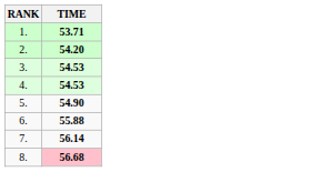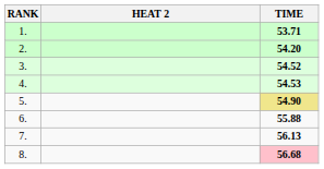+ column: HEAT 2
3. | TIME: 54.53 -> 54.52
5. | TIME: no background -> khaki background
7. | TIME: 56.14 -> 56.13
